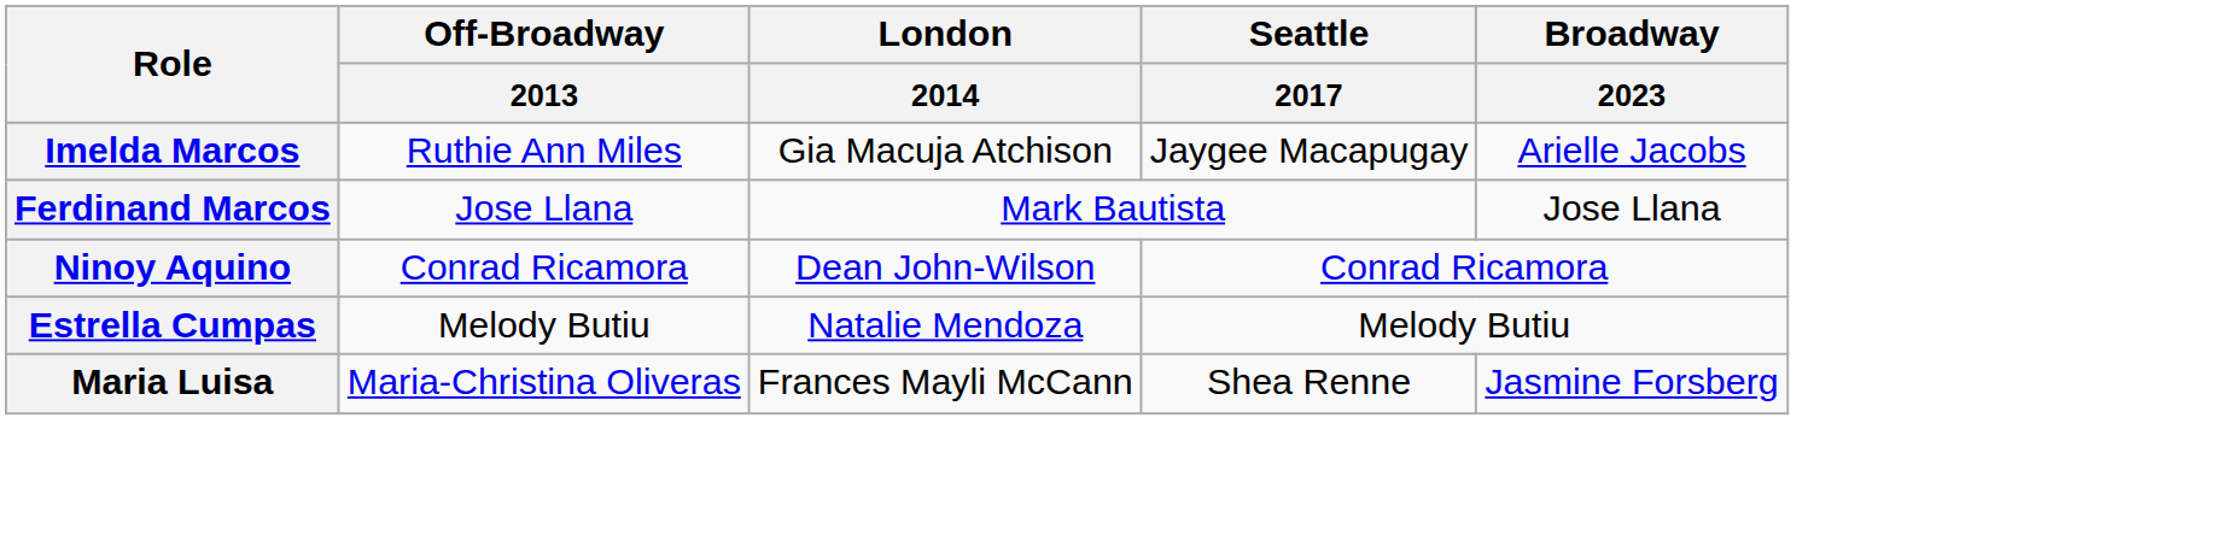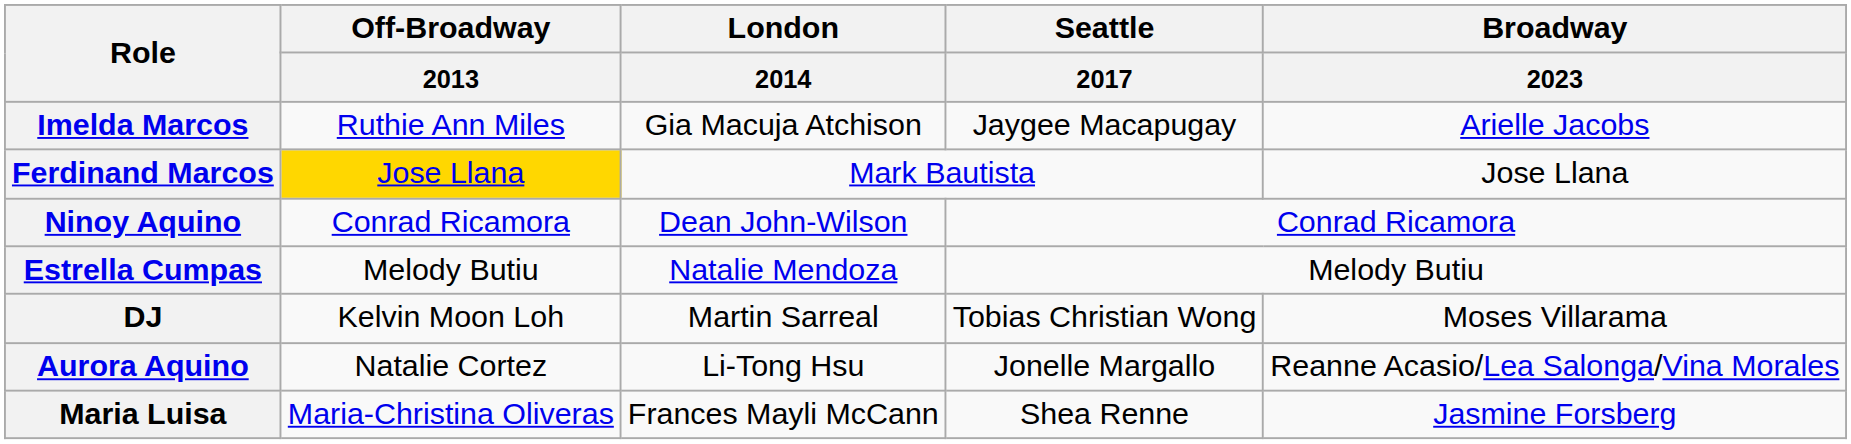Ferdinand Marcos | Off-Broadway / 2013: no background -> gold background
+ row: DJ | Kelvin Moon Loh | Martin Sarreal | Tobias Christian Wong | Moses Villarama
+ row: Aurora Aquino | Natalie Cortez | Li-Tong Hsu | Jonelle Margallo | Reanne Acasio/Lea Salonga/Vina Morales
